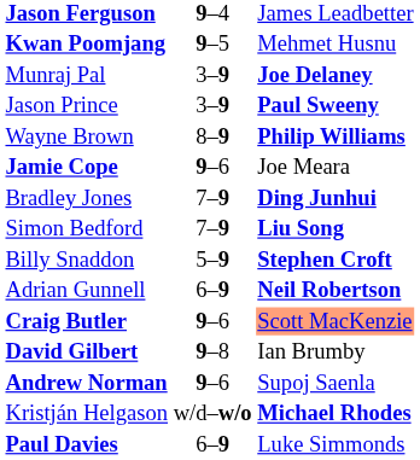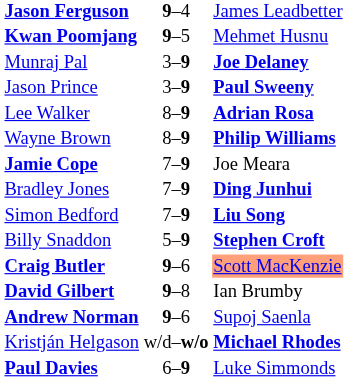+ row: Lee Walker | 8–9 | Adrian Rosa
Jamie Cope | column 2: 9–6 -> 7–9
- row: Adrian Gunnell | 6–9 | Neil Robertson
